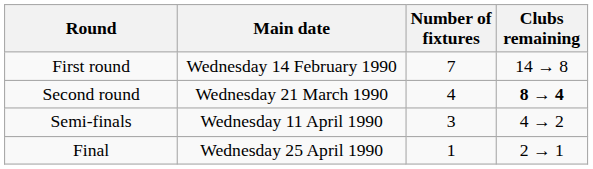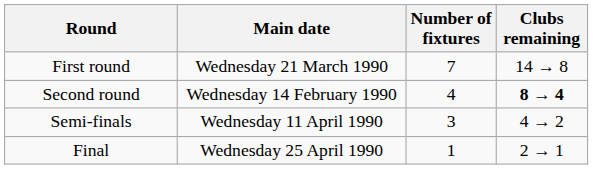First round | Main date: Wednesday 14 February 1990 -> Wednesday 21 March 1990
Second round | Main date: Wednesday 21 March 1990 -> Wednesday 14 February 1990
